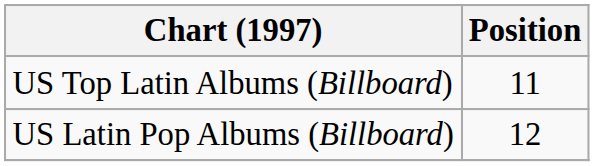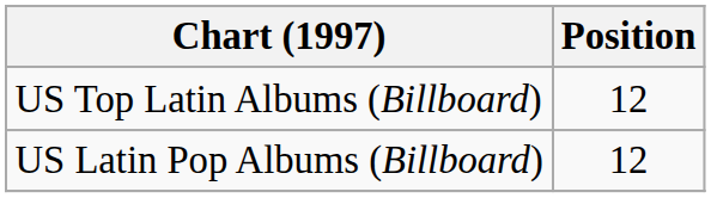US Top Latin Albums (Billboard) | Position: 11 -> 12
